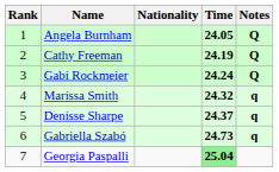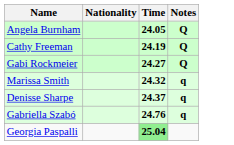- column: Rank | 1 | 2 | 3 | 4 | 5 | 6 | 7
Gabi Rockmeier | Time: 24.24 -> 24.27
Gabriella Szabó | Time: 24.73 -> 24.76
